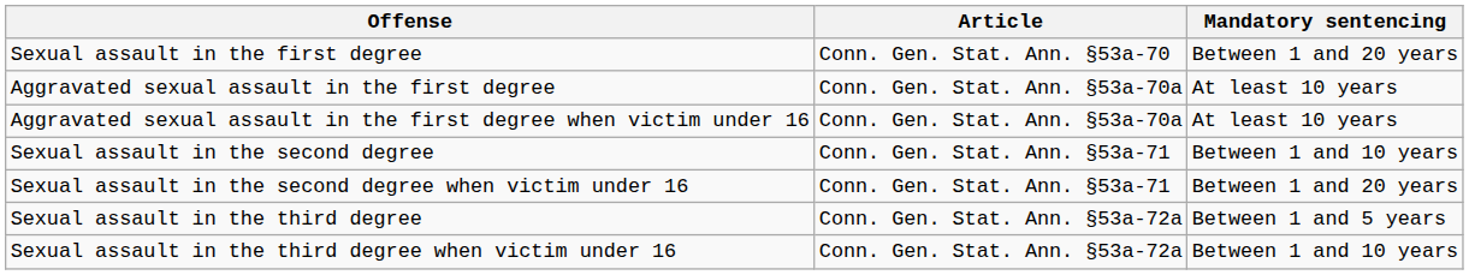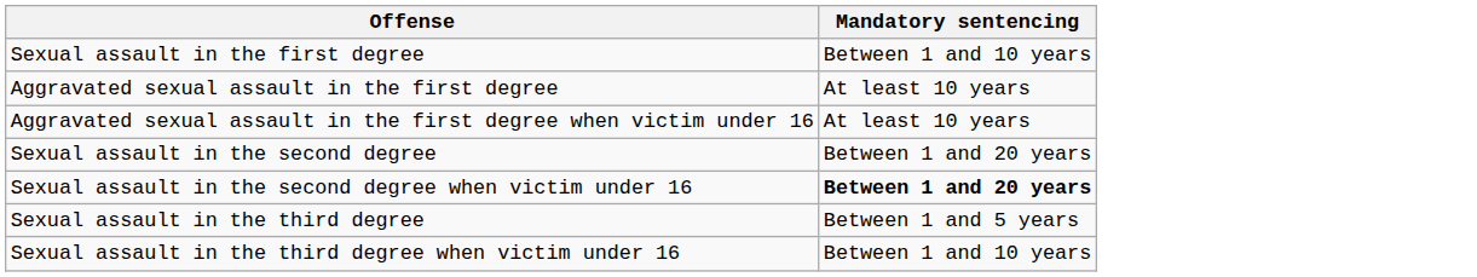- column: Article | Conn. Gen. Stat. Ann. §53a-70 | Conn. Gen. Stat. Ann. §53a-70a | Conn. Gen. Stat. Ann. §53a-70a | Conn. Gen. Stat. Ann. §53a-71 | Conn. Gen. Stat. Ann. §53a-71 | Conn. Gen. Stat. Ann. §53a-72a | Conn. Gen. Stat. Ann. §53a-72a
Sexual assault in the first degree | Mandatory sentencing: Between 1 and 20 years -> Between 1 and 10 years
Sexual assault in the second degree | Mandatory sentencing: Between 1 and 10 years -> Between 1 and 20 years
Sexual assault in the second degree when victim under 16 | Mandatory sentencing: normal -> bold
